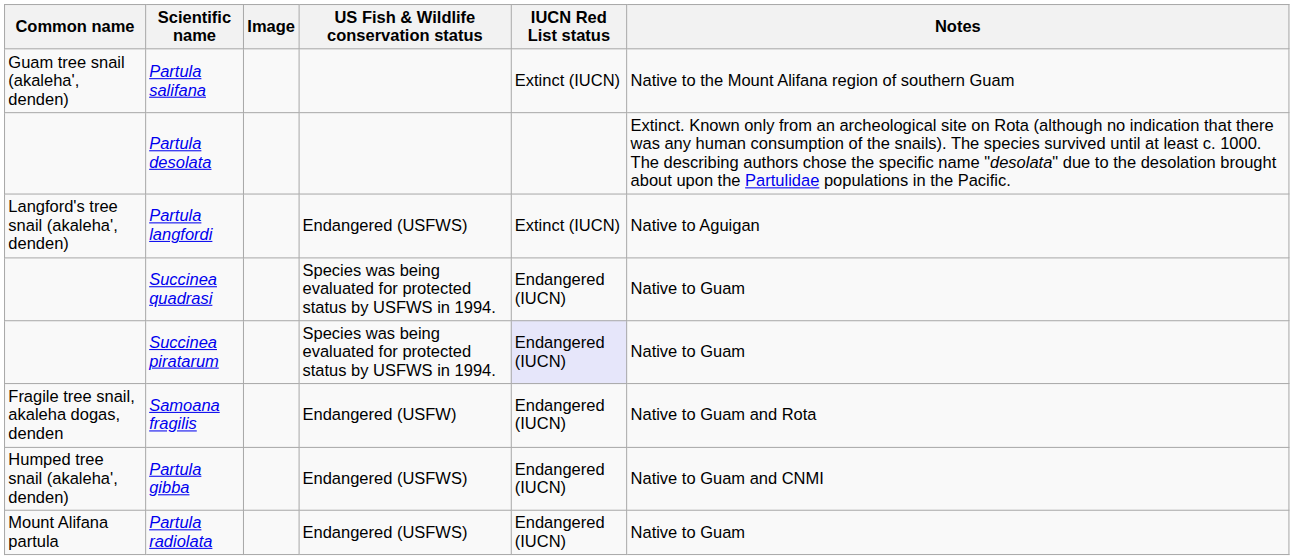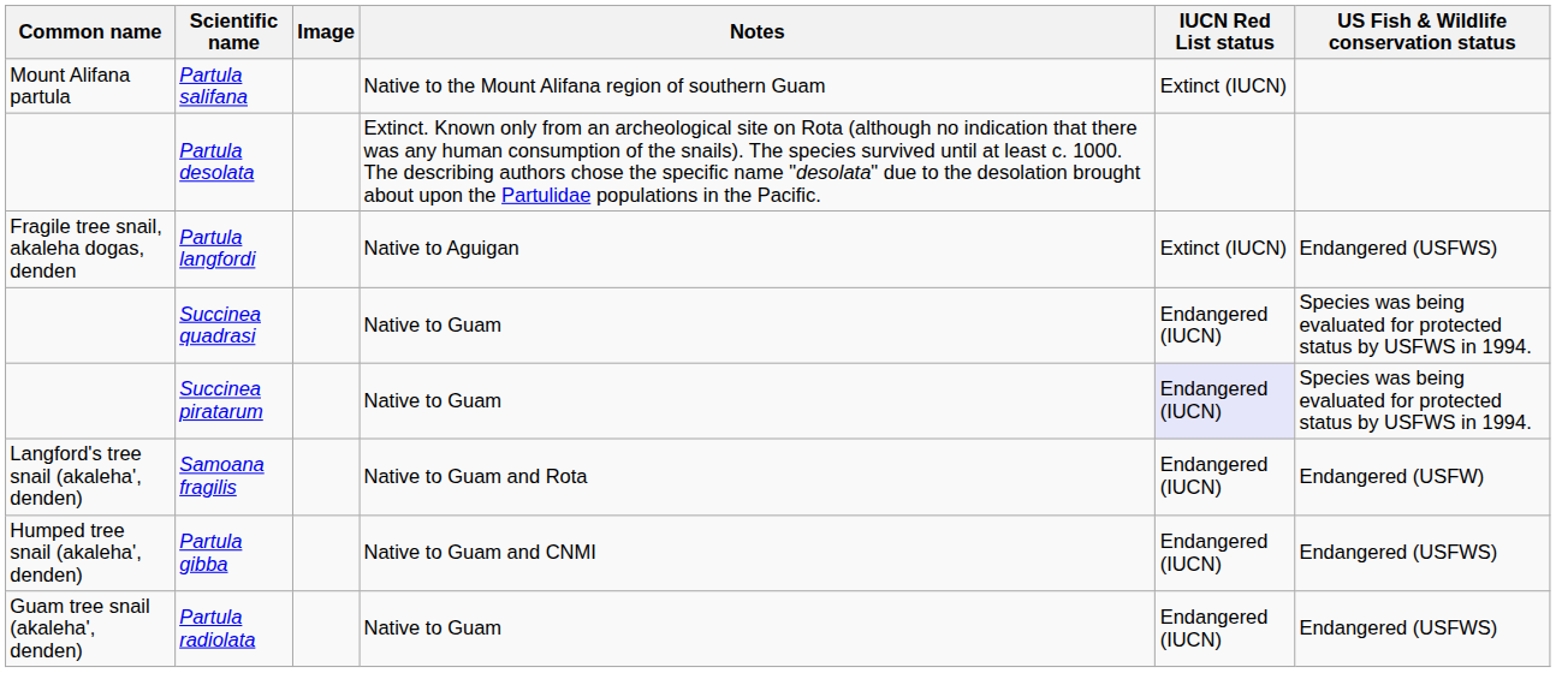columns swapped: US Fish & Wildlife conservation status <-> Notes
Partula salifana | Common name: Guam tree snail (akaleha', denden) -> Mount Alifana partula
Partula langfordi | Common name: Langford's tree snail (akaleha', denden) -> Fragile tree snail, akaleha dogas, denden
Samoana fragilis | Common name: Fragile tree snail, akaleha dogas, denden -> Langford's tree snail (akaleha', denden)
Partula radiolata | Common name: Mount Alifana partula -> Guam tree snail (akaleha', denden)
